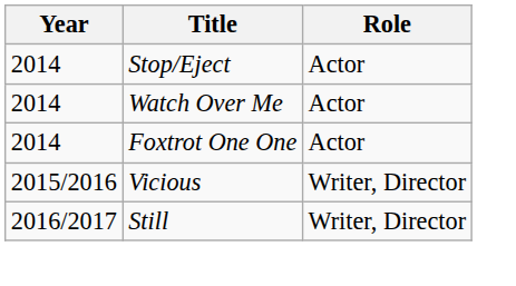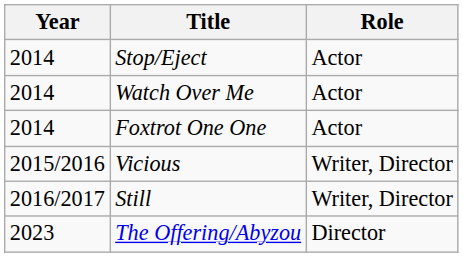+ row: 2023 | The Offering/Abyzou | Director
